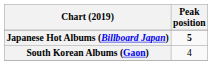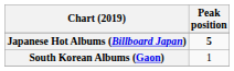South Korean Albums (Gaon) | Peak position: 4 -> 1
